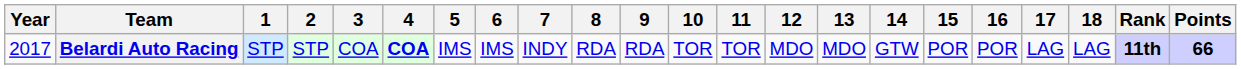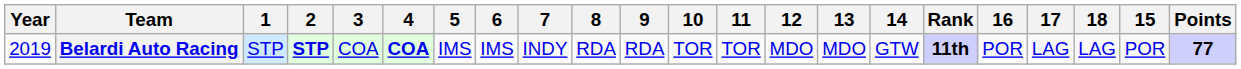columns swapped: 15 <-> Rank
Belardi Auto Racing | Year: 2017 -> 2019
Belardi Auto Racing | 2: normal -> bold
Belardi Auto Racing | Points: 66 -> 77
